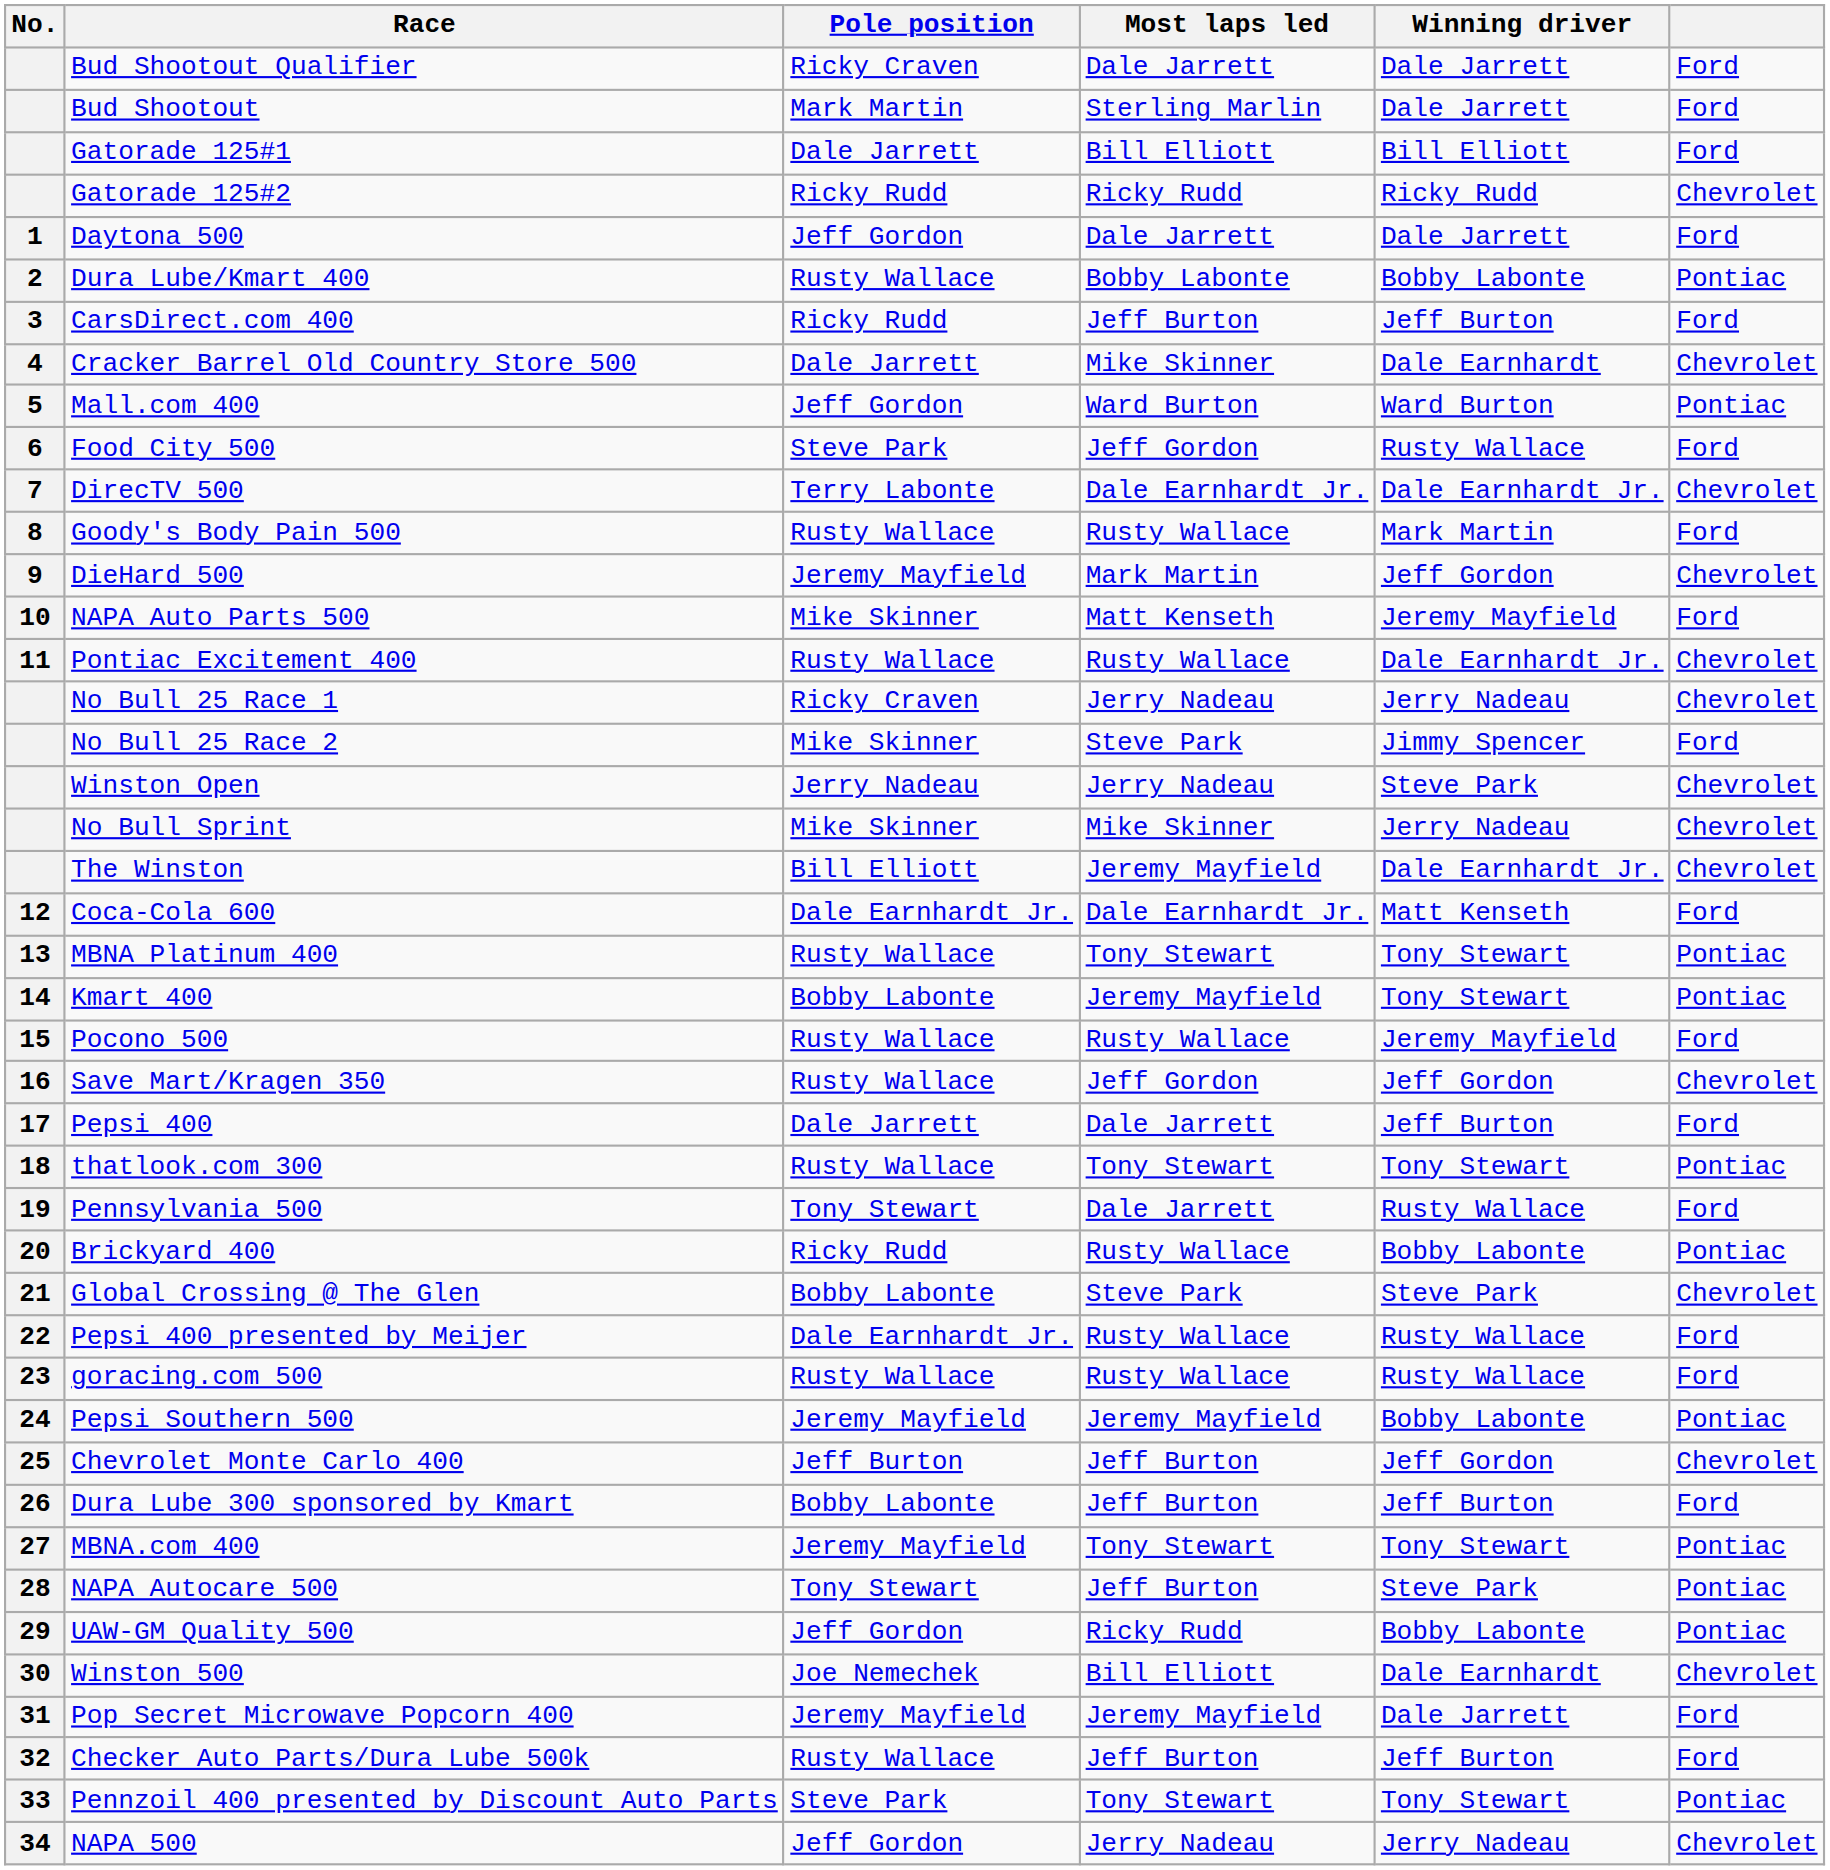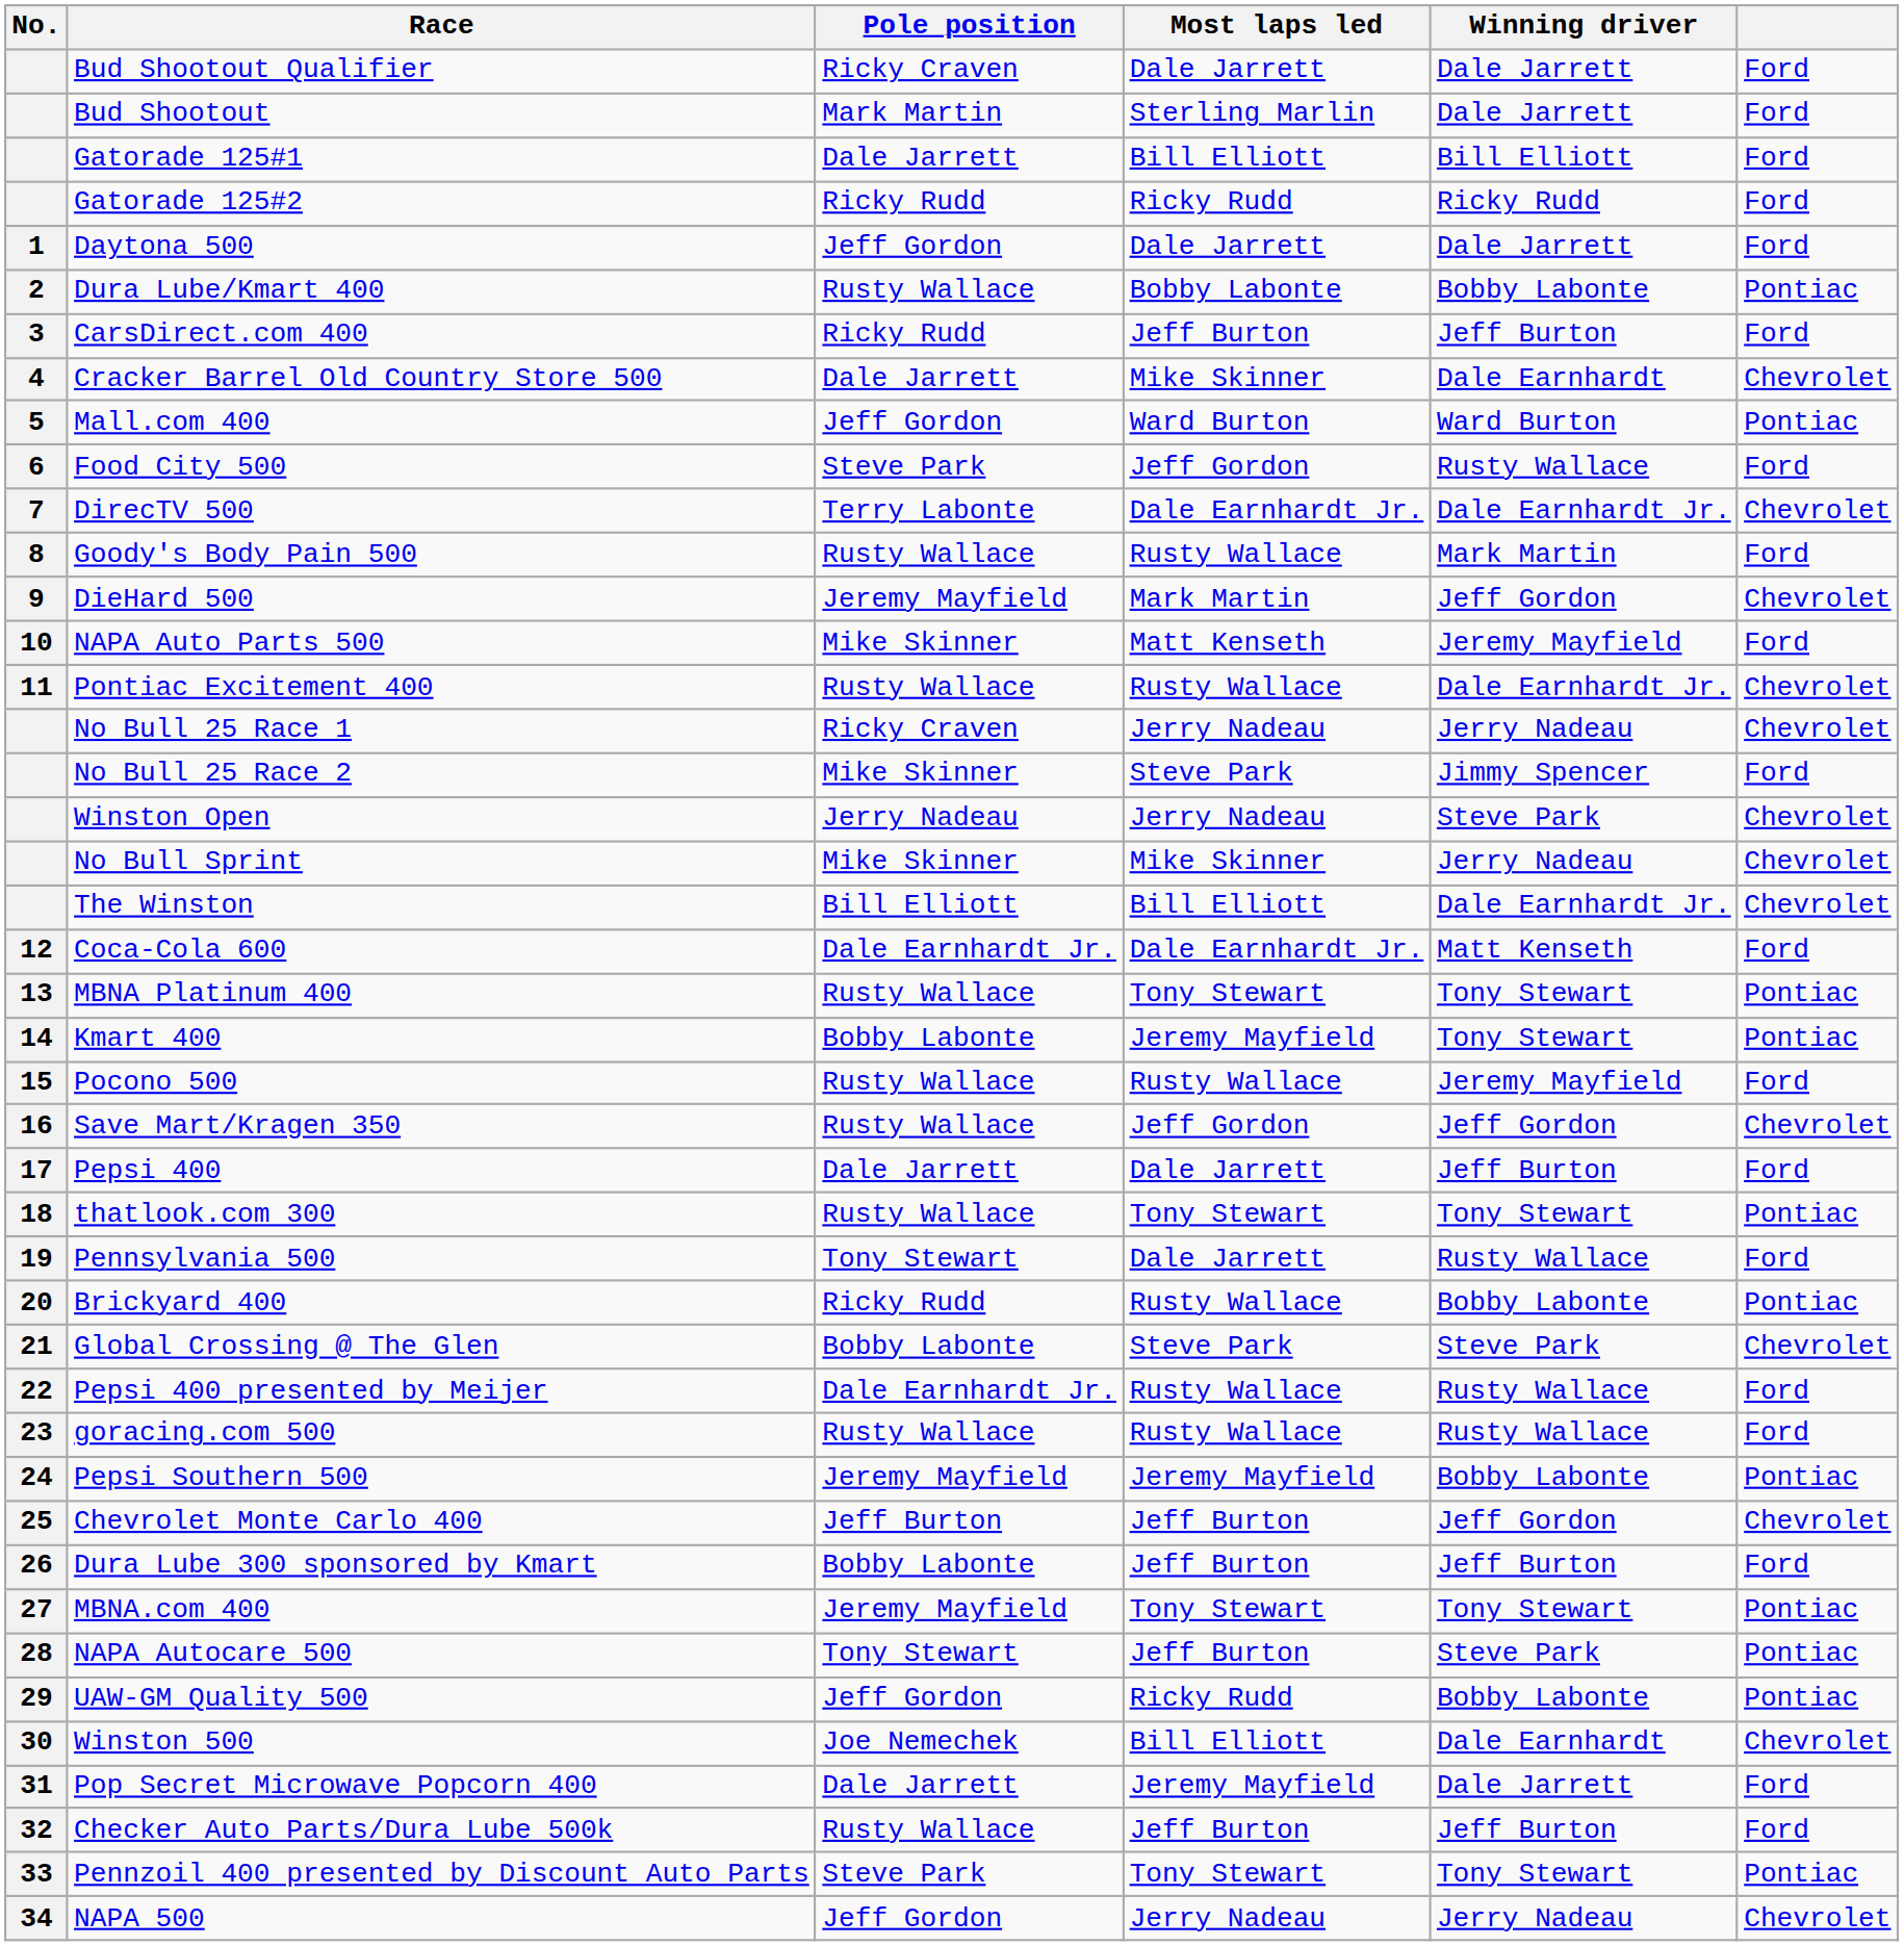Gatorade 125#2 | column 6: Chevrolet -> Ford
The Winston | Most laps led: Jeremy Mayfield -> Bill Elliott
Pop Secret Microwave Popcorn 400 | Pole position: Jeremy Mayfield -> Dale Jarrett
